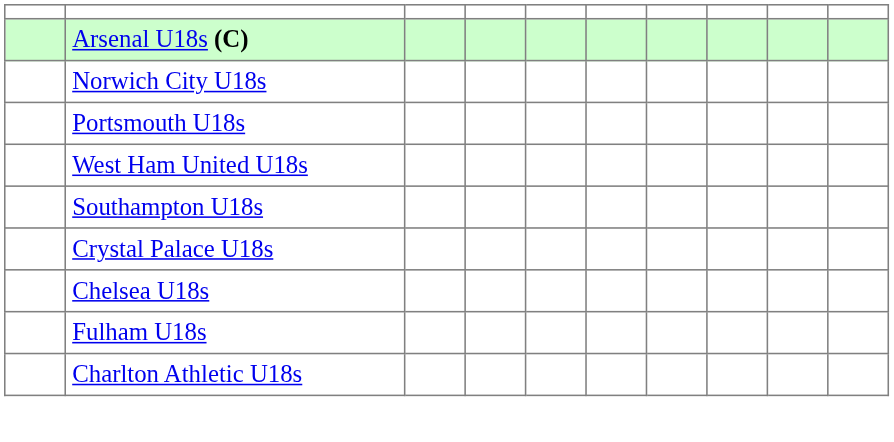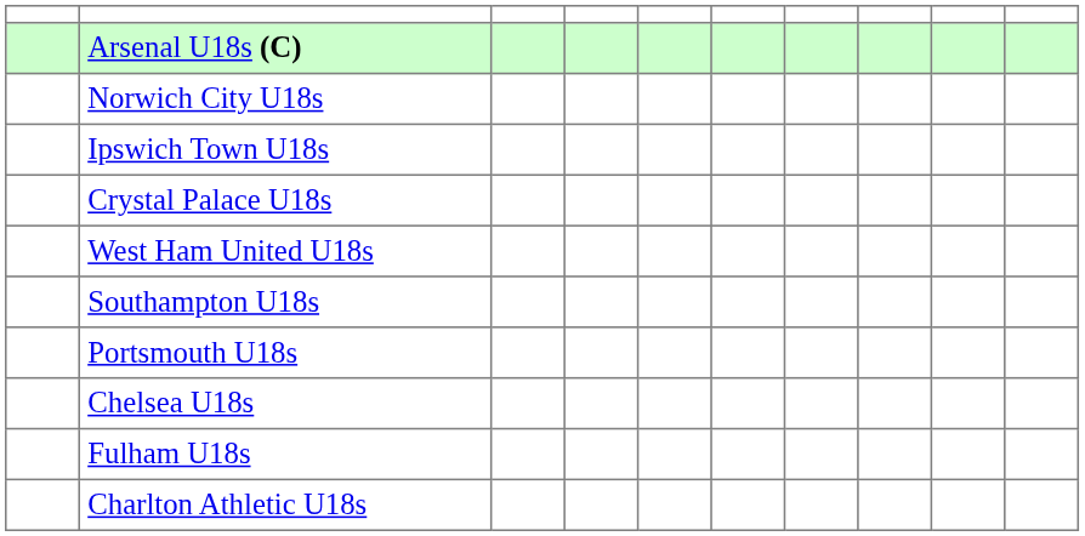+ row: Ipswich Town U18s
rows swapped: Crystal Palace U18s <-> Portsmouth U18s
